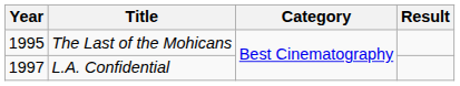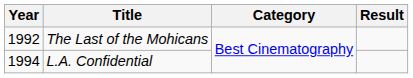The Last of the Mohicans | Year: 1995 -> 1992
L.A. Confidential | Year: 1997 -> 1994
